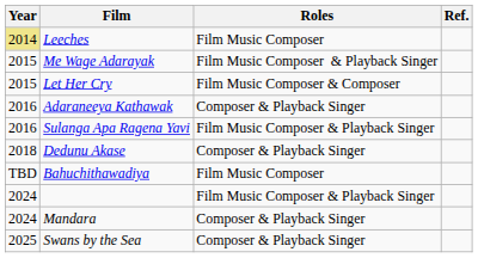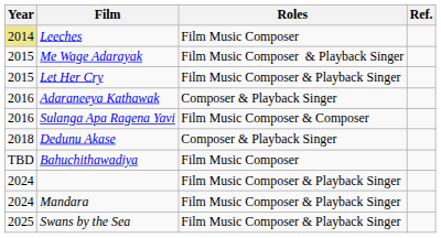Let Her Cry | Roles: Film Music Composer & Composer -> Film Music Composer & Playback Singer
Sulanga Apa Ragena Yavi | Roles: Film Music Composer & Playback Singer -> Film Music Composer & Composer
Mandara | Roles: Composer & Playback Singer -> Film Music Composer & Playback Singer
Swans by the Sea | Roles: Composer & Playback Singer -> Film Music Composer & Playback Singer
